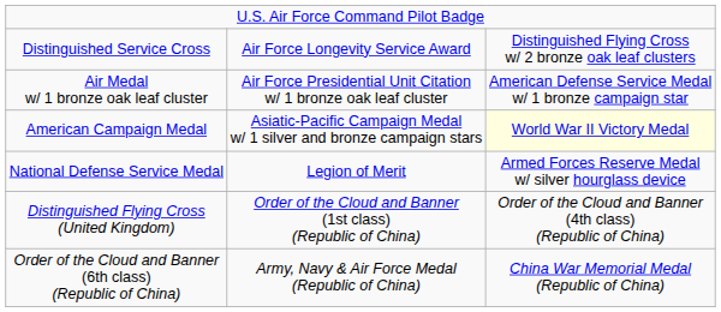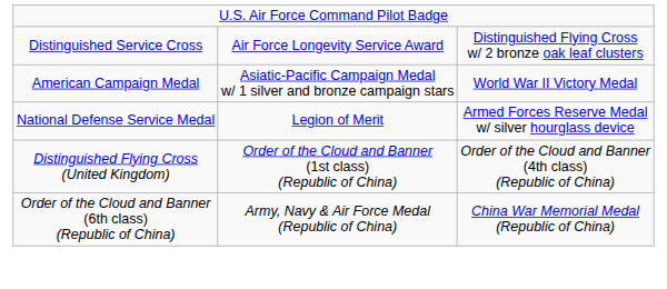- row: Air Medal w/ 1 bronze oak leaf cluster | Air Force Presidential Unit Citation w/ 1 bronze oak leaf cluster | American Defense Service Medal w/ 1 bronze campaign star
American Campaign Medal | column 3: lightyellow background -> no background
